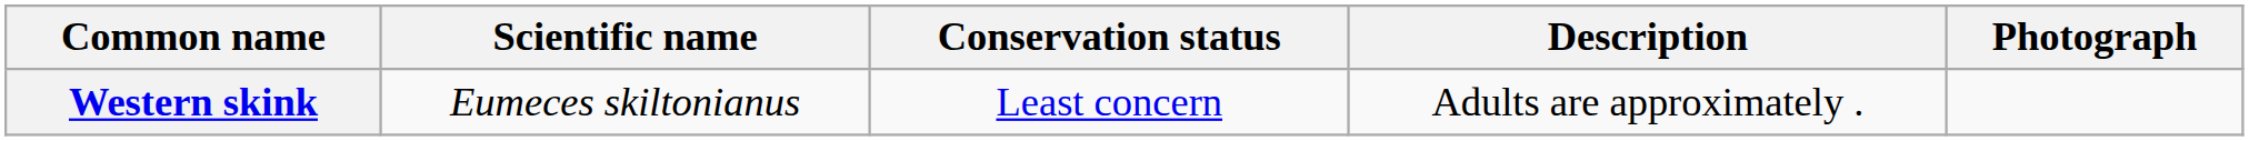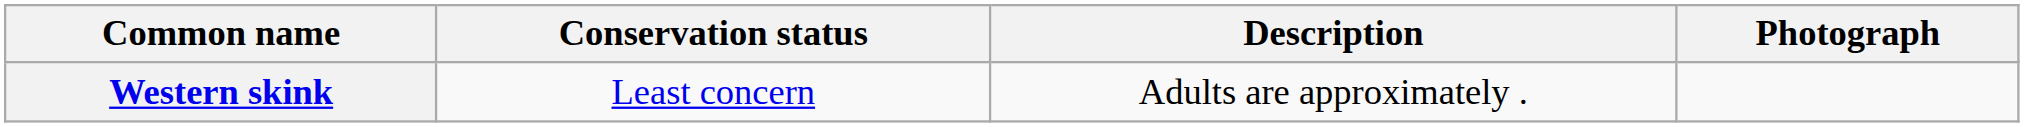- column: Scientific name | Eumeces skiltonianus
